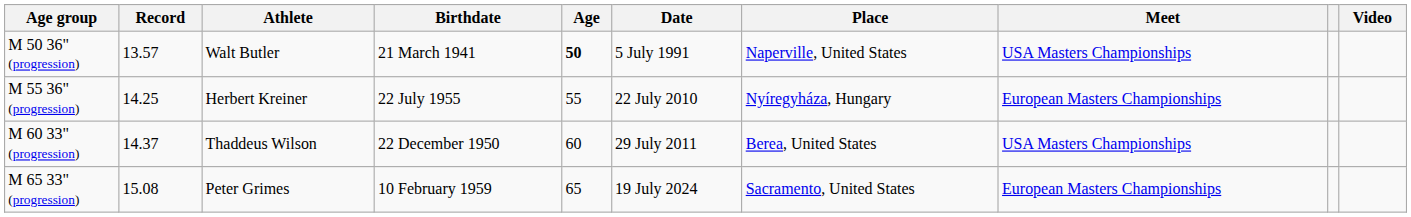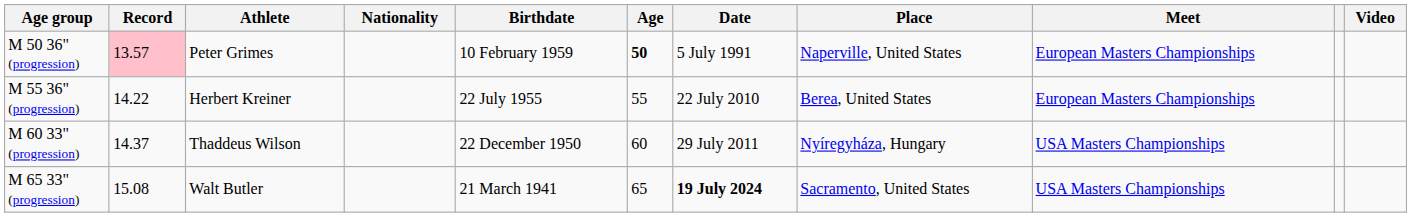+ column: Nationality
M 50 36" (progression) | Record: no background -> pink background
M 50 36" (progression) | Athlete: Walt Butler -> Peter Grimes
M 50 36" (progression) | Birthdate: 21 March 1941 -> 10 February 1959
M 50 36" (progression) | Meet: USA Masters Championships -> European Masters Championships
M 55 36" (progression) | Record: 14.25 -> 14.22
M 55 36" (progression) | Place: Nyíregyháza, Hungary -> Berea, United States
M 60 33" (progression) | Place: Berea, United States -> Nyíregyháza, Hungary
M 65 33" (progression) | Athlete: Peter Grimes -> Walt Butler
M 65 33" (progression) | Birthdate: 10 February 1959 -> 21 March 1941
M 65 33" (progression) | Date: normal -> bold
M 65 33" (progression) | Meet: European Masters Championships -> USA Masters Championships
